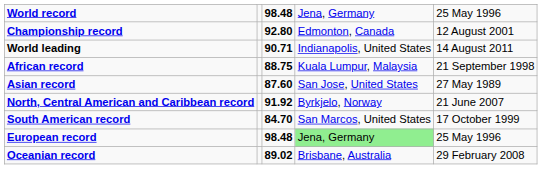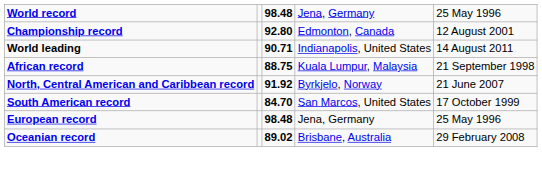- row: Asian record | 87.60 | San Jose, United States | 27 May 1989
European record | column 4: lightgreen background -> no background
